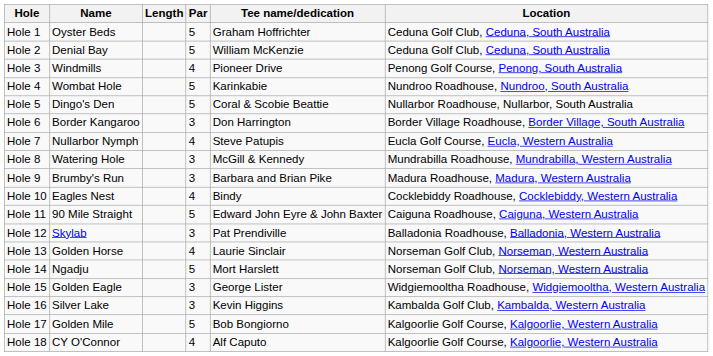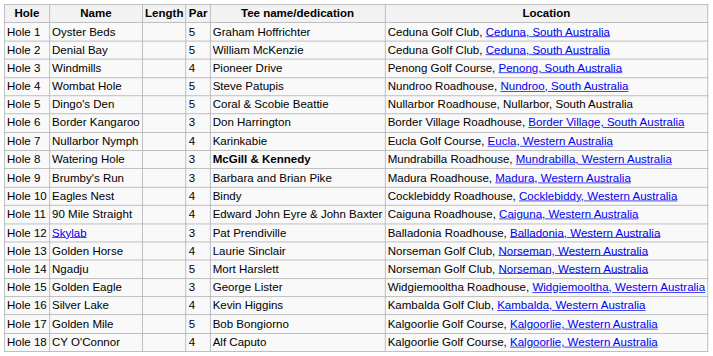Hole 4 | Tee name/dedication: Karinkabie -> Steve Patupis
Hole 7 | Tee name/dedication: Steve Patupis -> Karinkabie
Hole 8 | Tee name/dedication: normal -> bold
Hole 11 | Par: 5 -> 4
Hole 16 | Par: 3 -> 4
